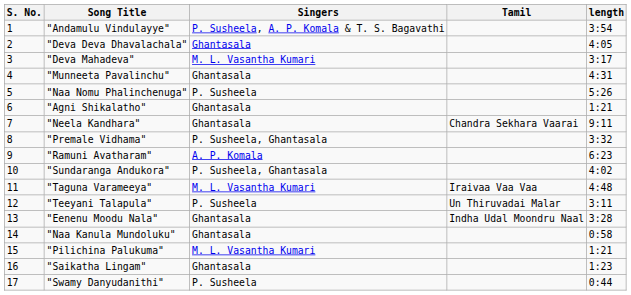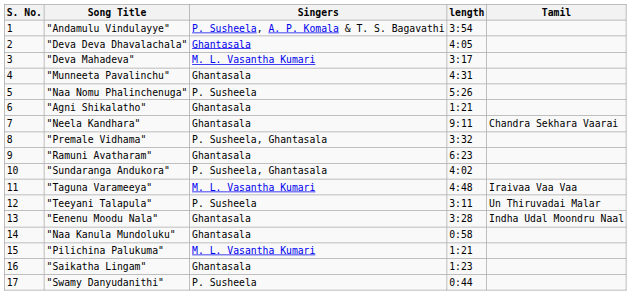columns swapped: length <-> Tamil
"Ramuni Avatharam" | Singers: A. P. Komala -> Ghantasala
